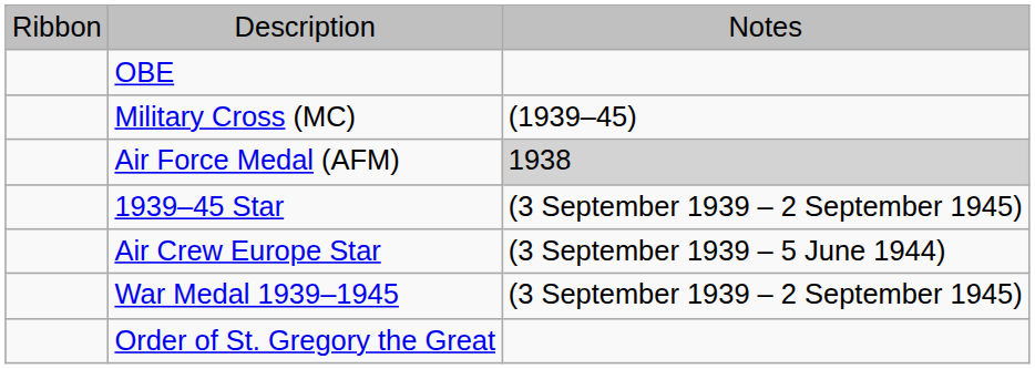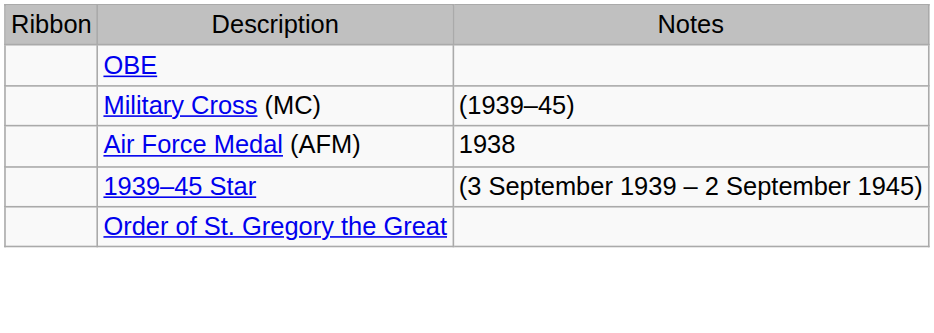Air Force Medal (AFM) | column 3: lightgrey background -> no background
- row: Air Crew Europe Star | (3 September 1939 – 5 June 1944)
- row: War Medal 1939–1945 | (3 September 1939 – 2 September 1945)
